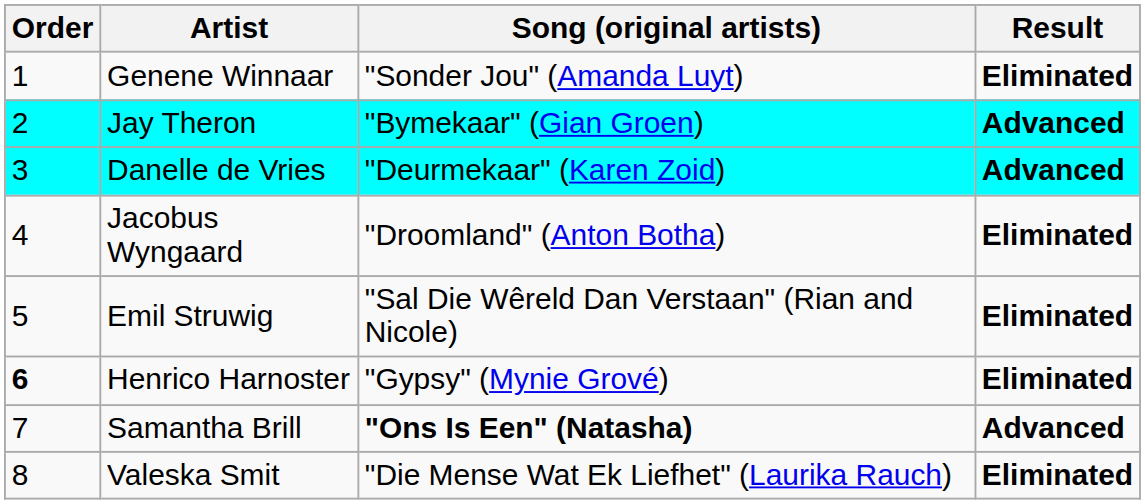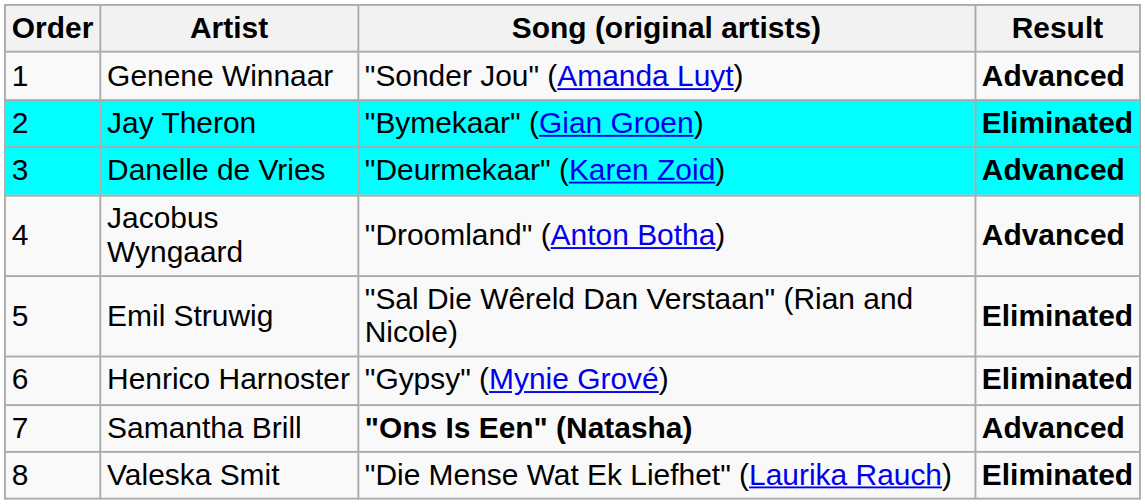Genene Winnaar | Result: Eliminated -> Advanced
Jay Theron | Result: Advanced -> Eliminated
Jacobus Wyngaard | Result: Eliminated -> Advanced
Henrico Harnoster | Order: bold -> normal
